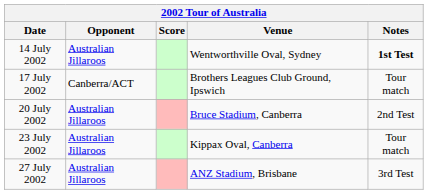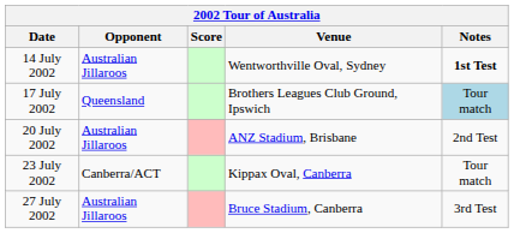17 July 2002 | Opponent: Canberra/ACT -> Queensland
17 July 2002 | Notes: no background -> lightblue background
20 July 2002 | Venue: Bruce Stadium, Canberra -> ANZ Stadium, Brisbane
23 July 2002 | Opponent: Australian Jillaroos -> Canberra/ACT
27 July 2002 | Venue: ANZ Stadium, Brisbane -> Bruce Stadium, Canberra
